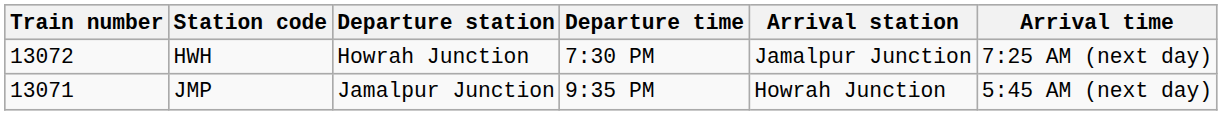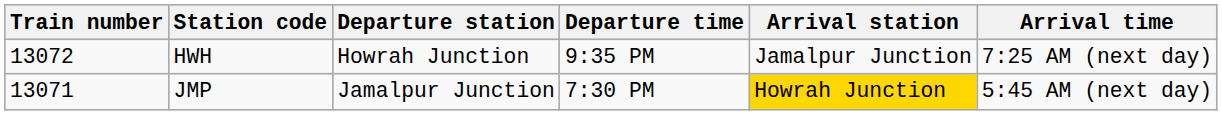HWH | Departure time: 7:30 PM -> 9:35 PM
JMP | Departure time: 9:35 PM -> 7:30 PM
JMP | Arrival station: no background -> gold background
